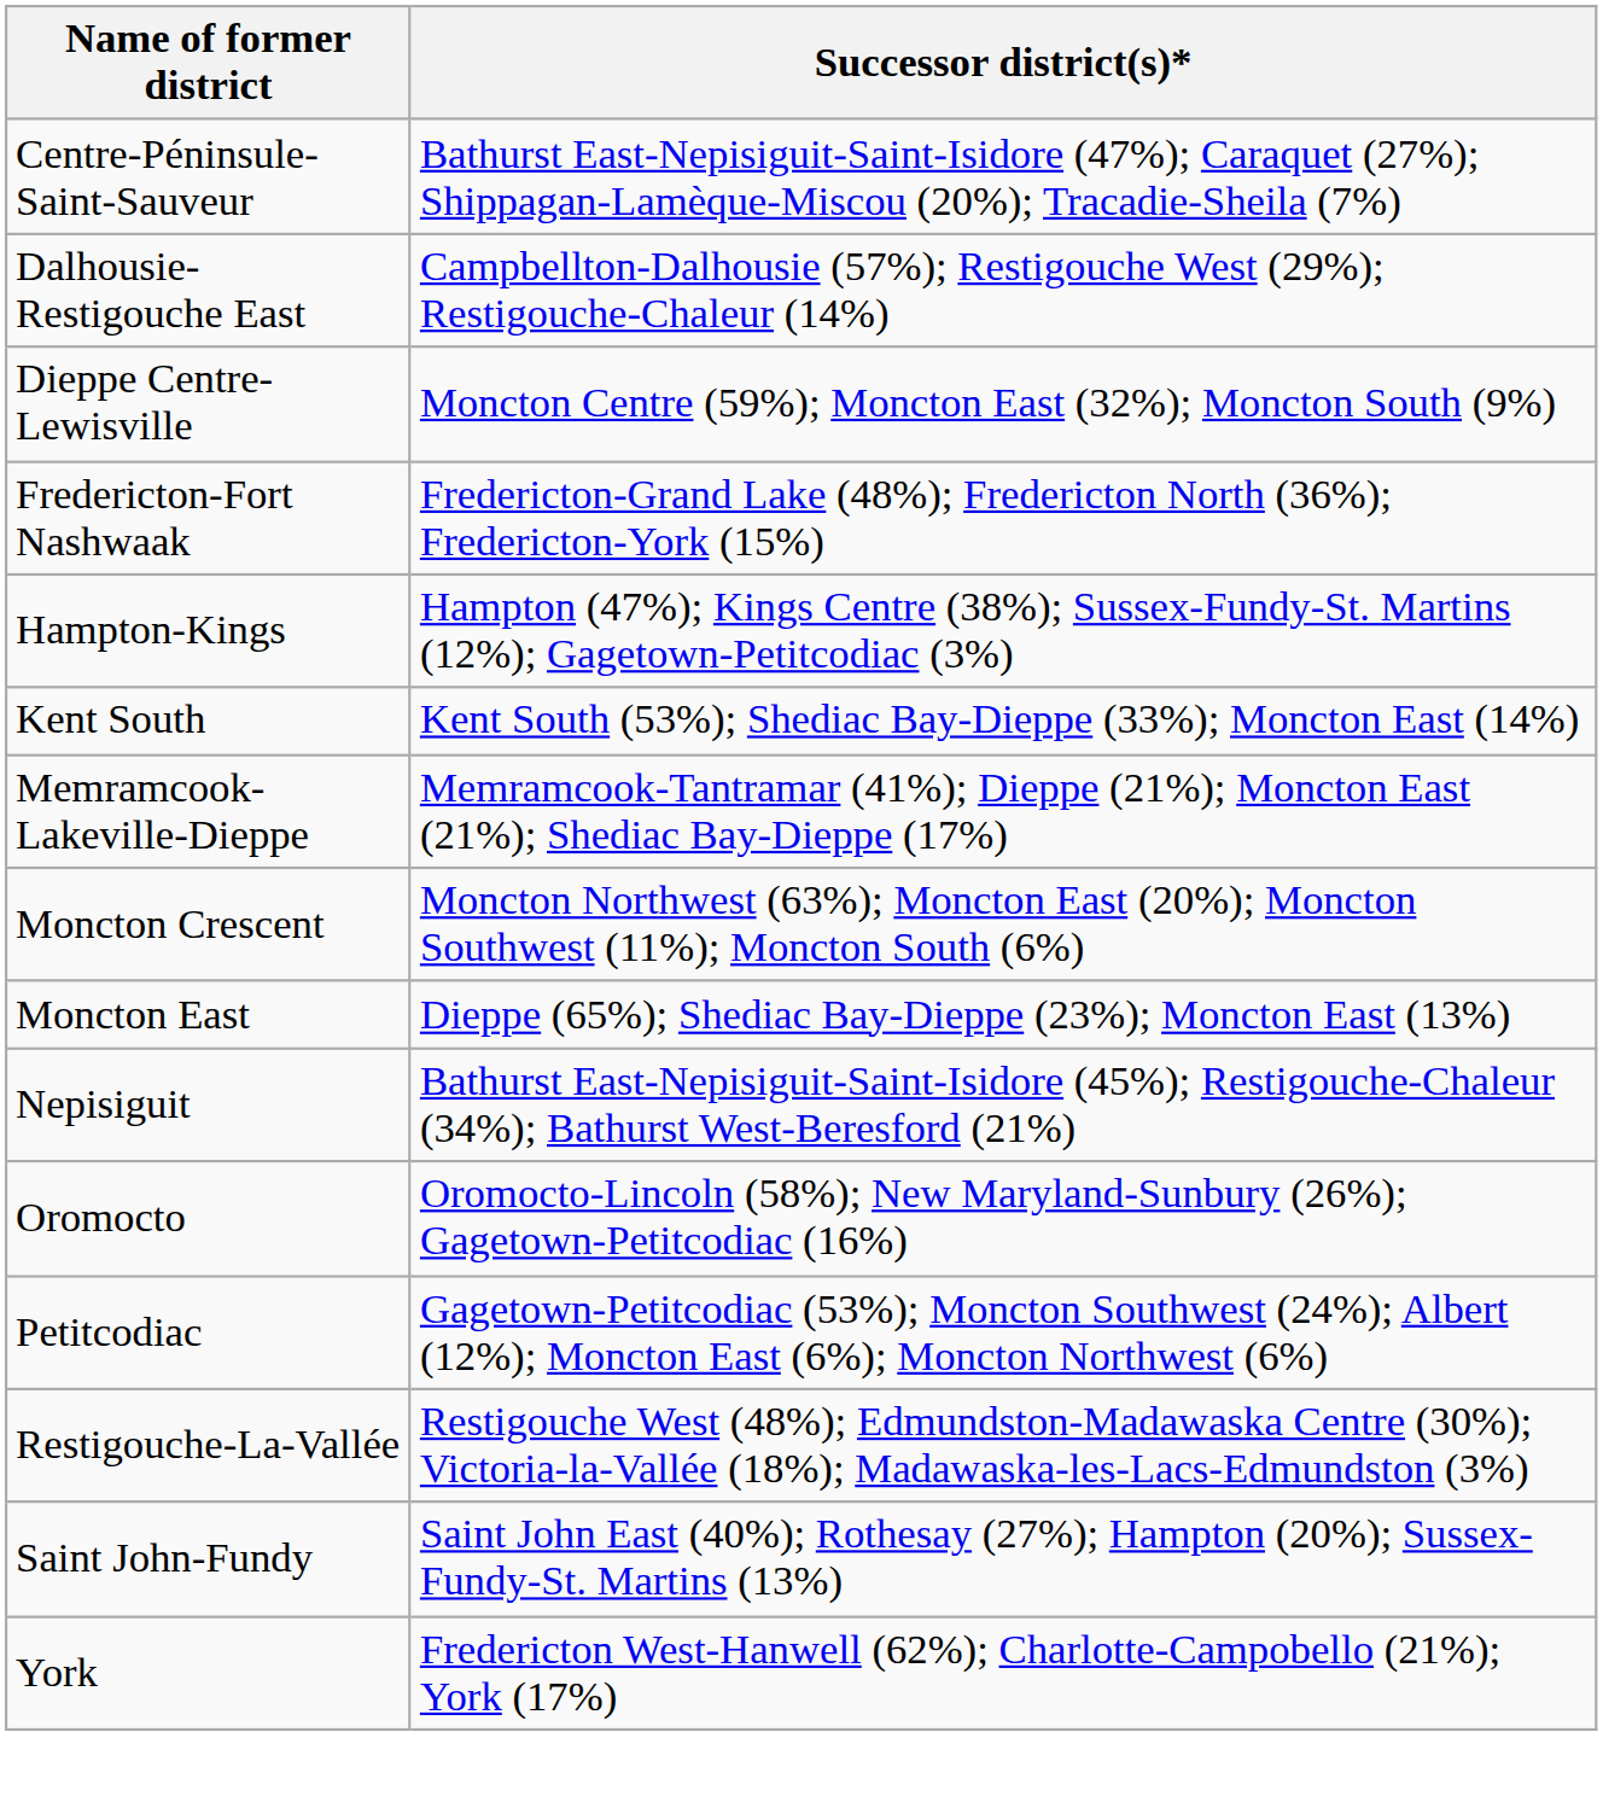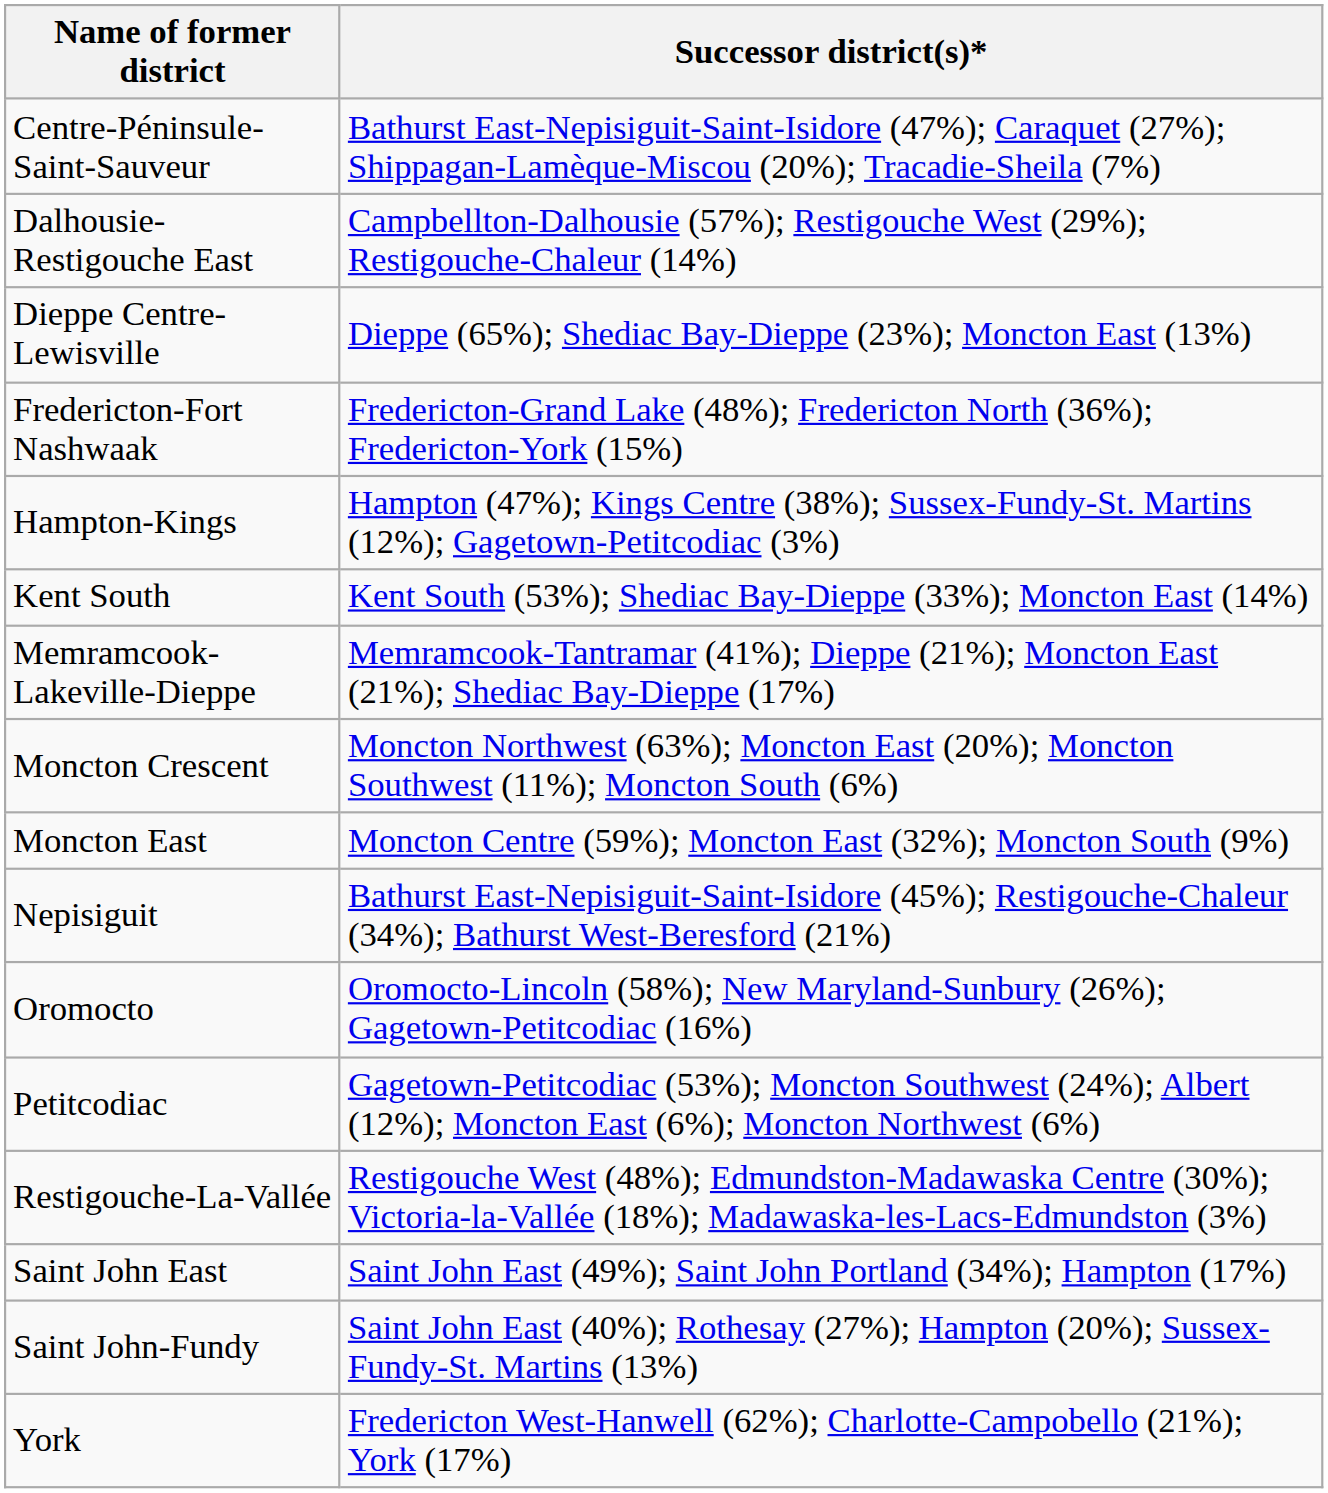Dieppe Centre-Lewisville | Successor district(s)*: Moncton Centre (59%); Moncton East (32%); Moncton South (9%) -> Dieppe (65%); Shediac Bay-Dieppe (23%); Moncton East (13%)
Moncton East | Successor district(s)*: Dieppe (65%); Shediac Bay-Dieppe (23%); Moncton East (13%) -> Moncton Centre (59%); Moncton East (32%); Moncton South (9%)
+ row: Saint John East | Saint John East (49%); Saint John Portland (34%); Hampton (17%)
